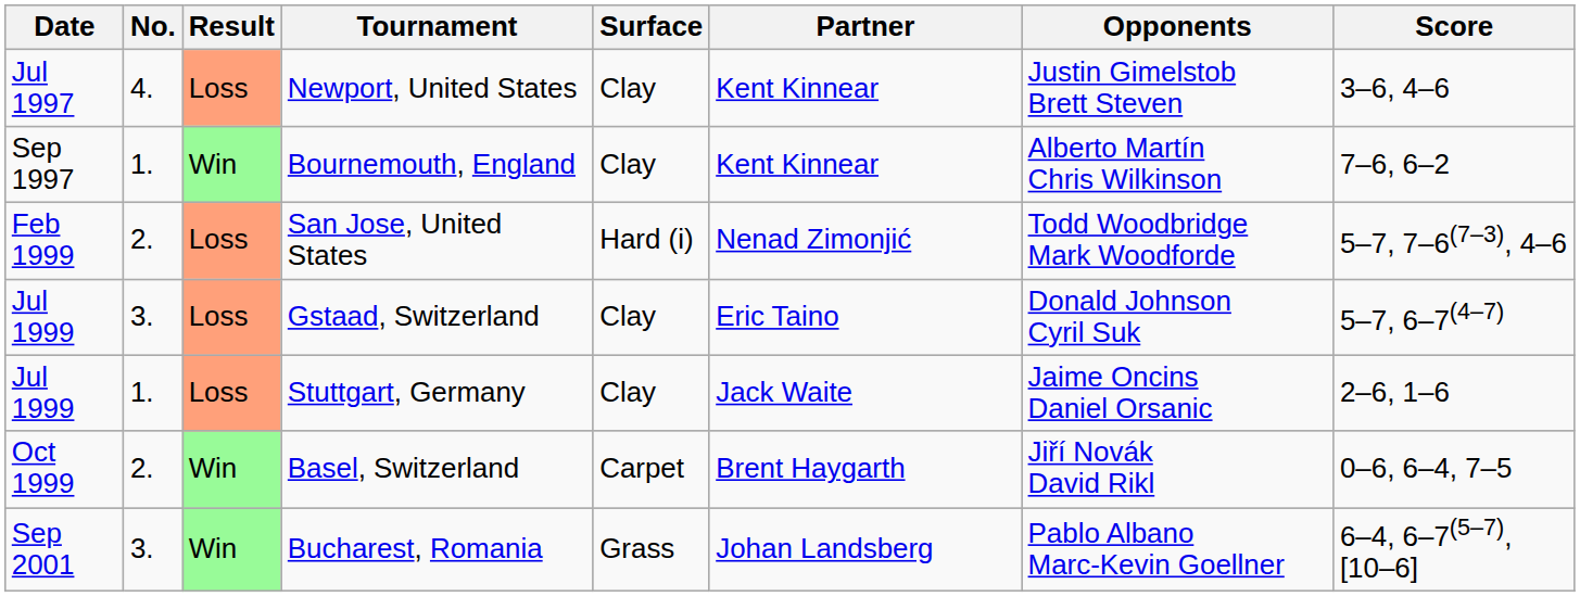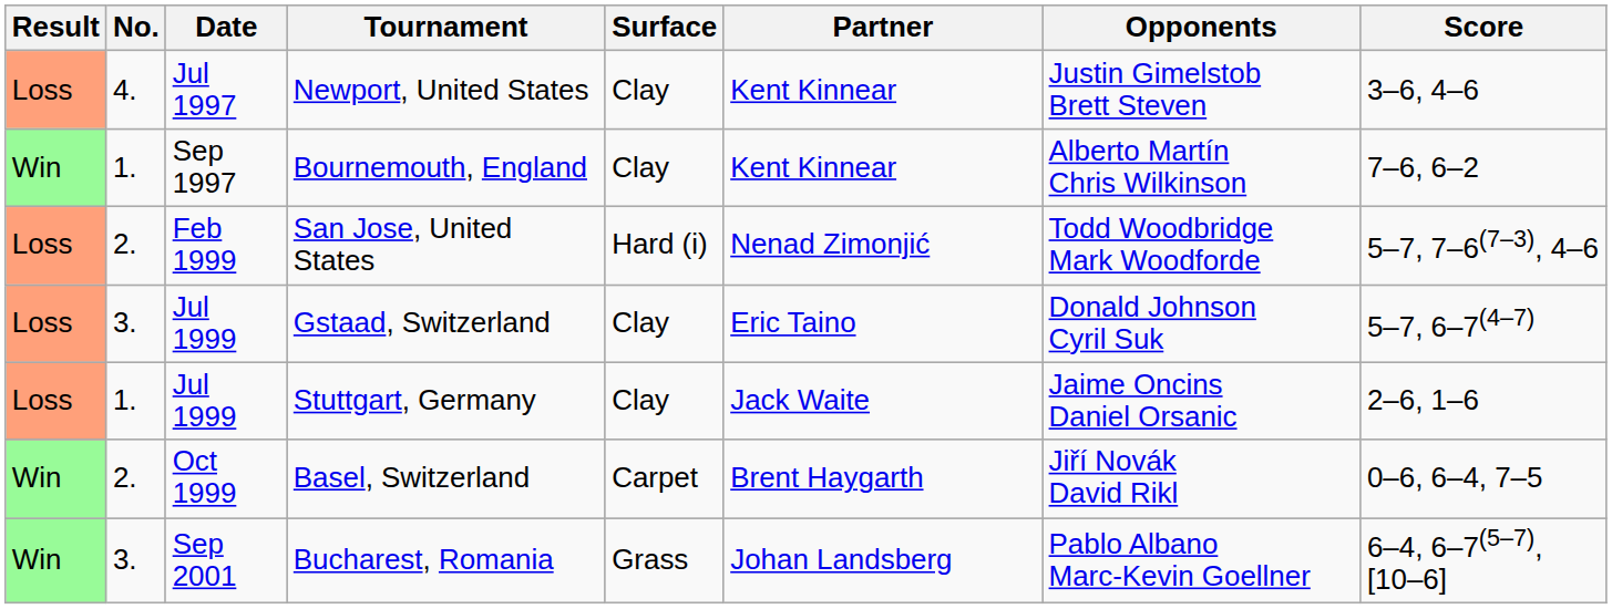columns swapped: Result <-> Date
